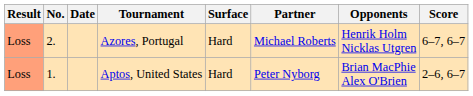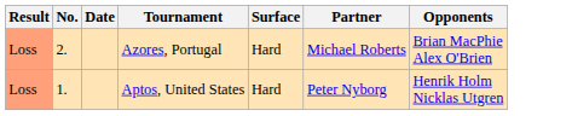- column: Score | 6–7, 6–7 | 2–6, 6–7
Azores, Portugal | Opponents: Henrik Holm Nicklas Utgren -> Brian MacPhie Alex O'Brien
Aptos, United States | Opponents: Brian MacPhie Alex O'Brien -> Henrik Holm Nicklas Utgren
